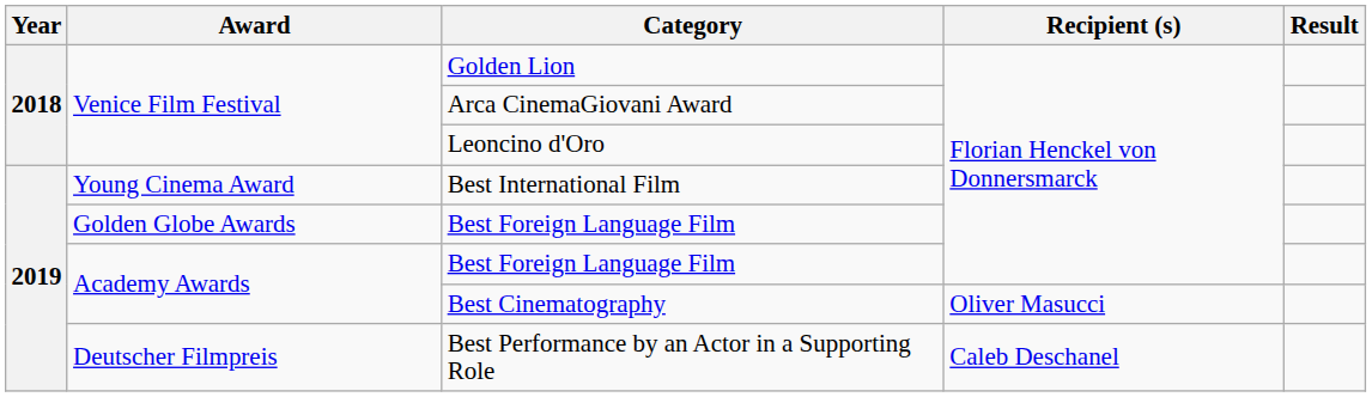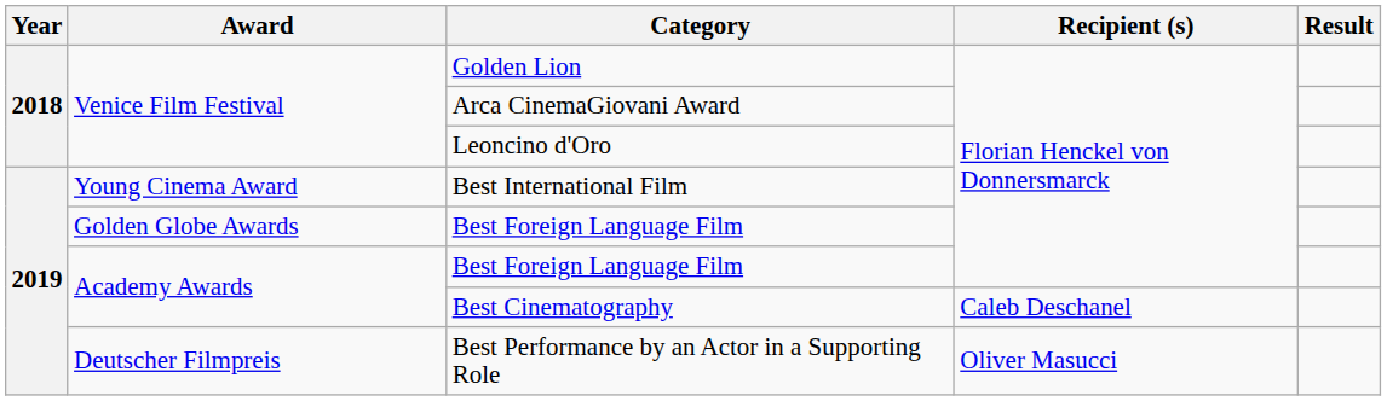Best Cinematography | Recipient (s): Oliver Masucci -> Caleb Deschanel
Best Performance by an Actor in a Supporting Role | Recipient (s): Caleb Deschanel -> Oliver Masucci
